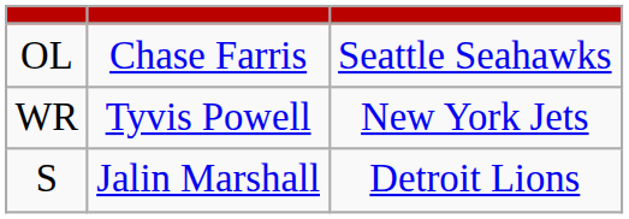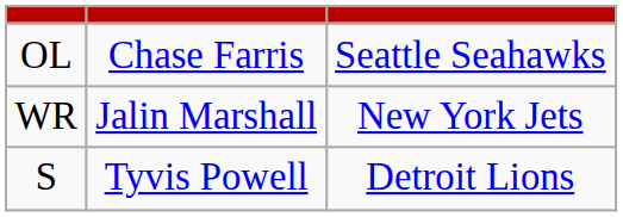WR | column 2: Tyvis Powell -> Jalin Marshall
S | column 2: Jalin Marshall -> Tyvis Powell
